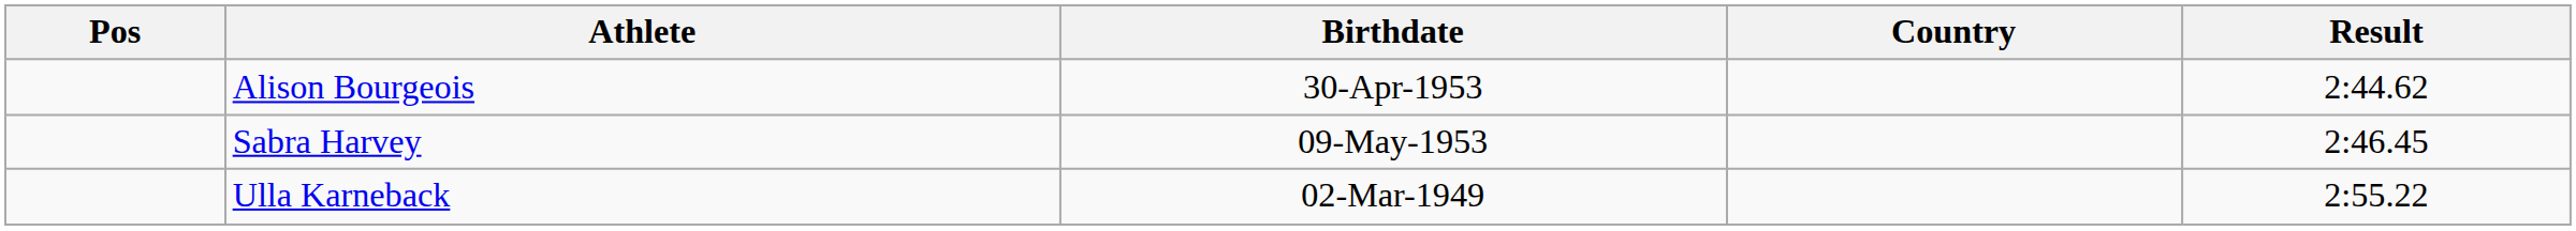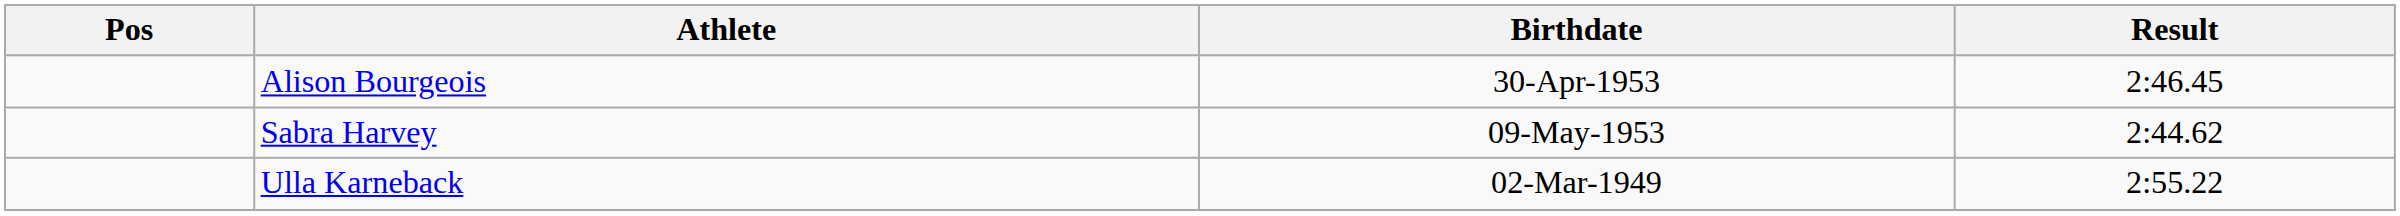- column: Country
Alison Bourgeois | Result: 2:44.62 -> 2:46.45
Sabra Harvey | Result: 2:46.45 -> 2:44.62
